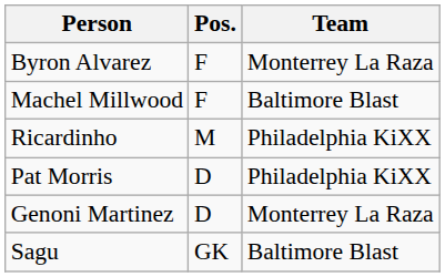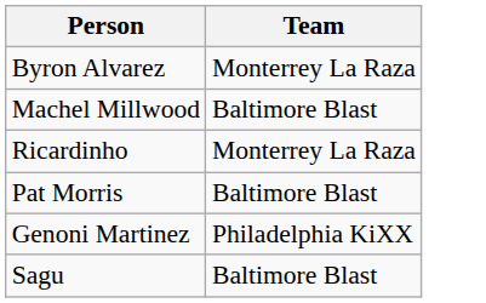- column: Pos. | F | F | M | D | D | GK
Ricardinho | Team: Philadelphia KiXX -> Monterrey La Raza
Pat Morris | Team: Philadelphia KiXX -> Baltimore Blast
Genoni Martinez | Team: Monterrey La Raza -> Philadelphia KiXX
